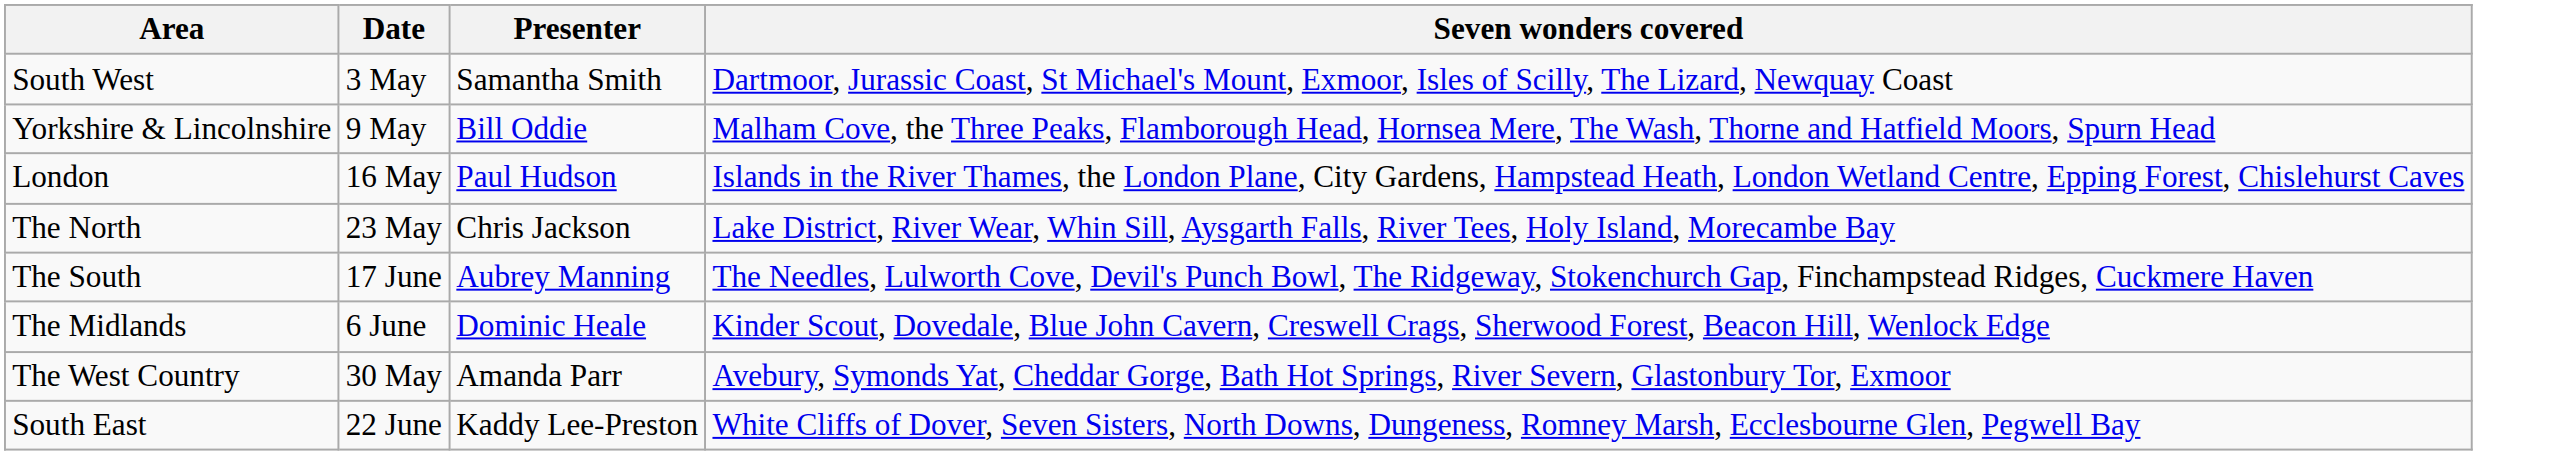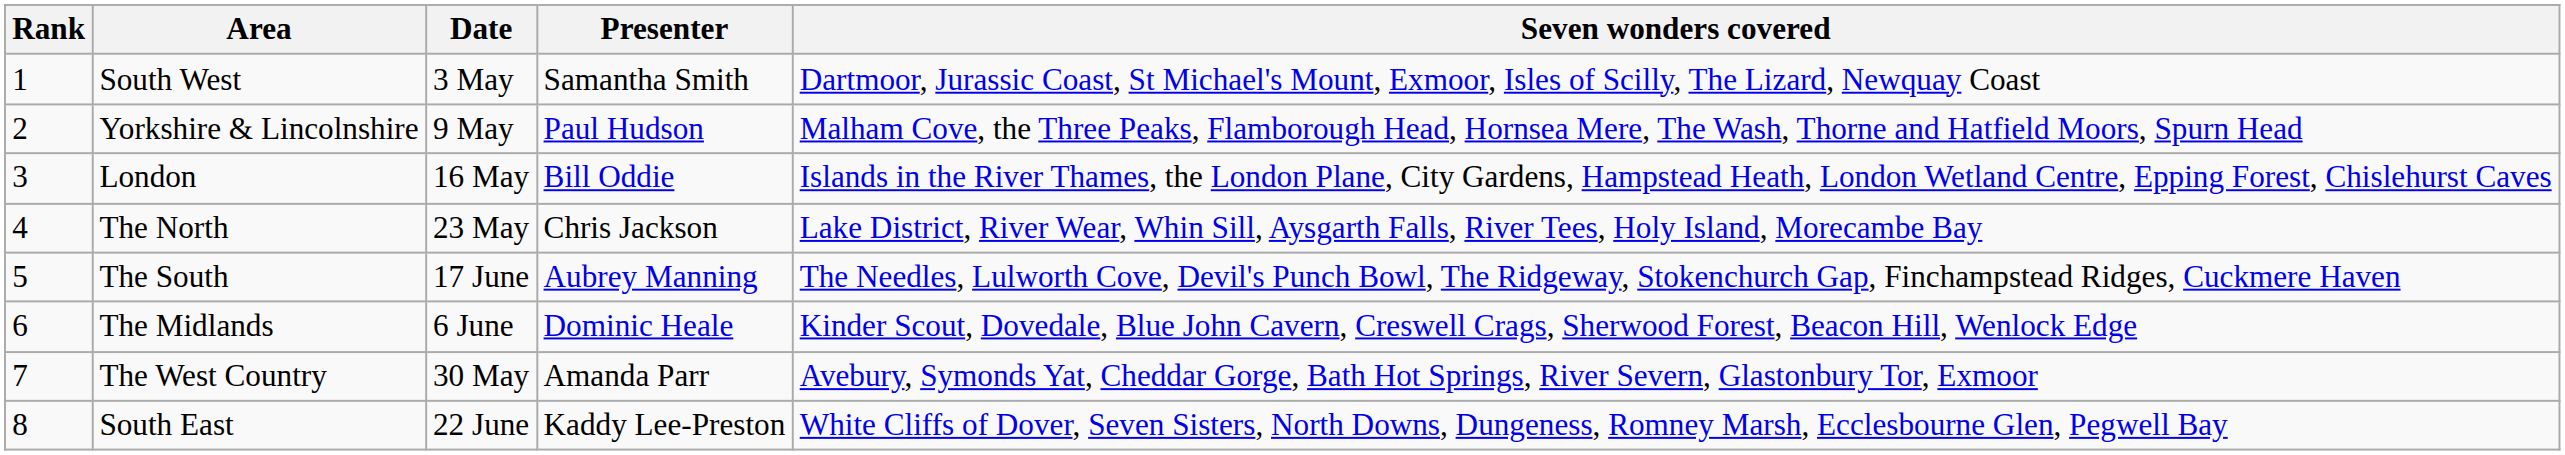+ column: Rank | 1 | 2 | 3 | 4 | 5 | 6 | 7 | 8
Yorkshire & Lincolnshire | Presenter: Bill Oddie -> Paul Hudson
London | Presenter: Paul Hudson -> Bill Oddie
